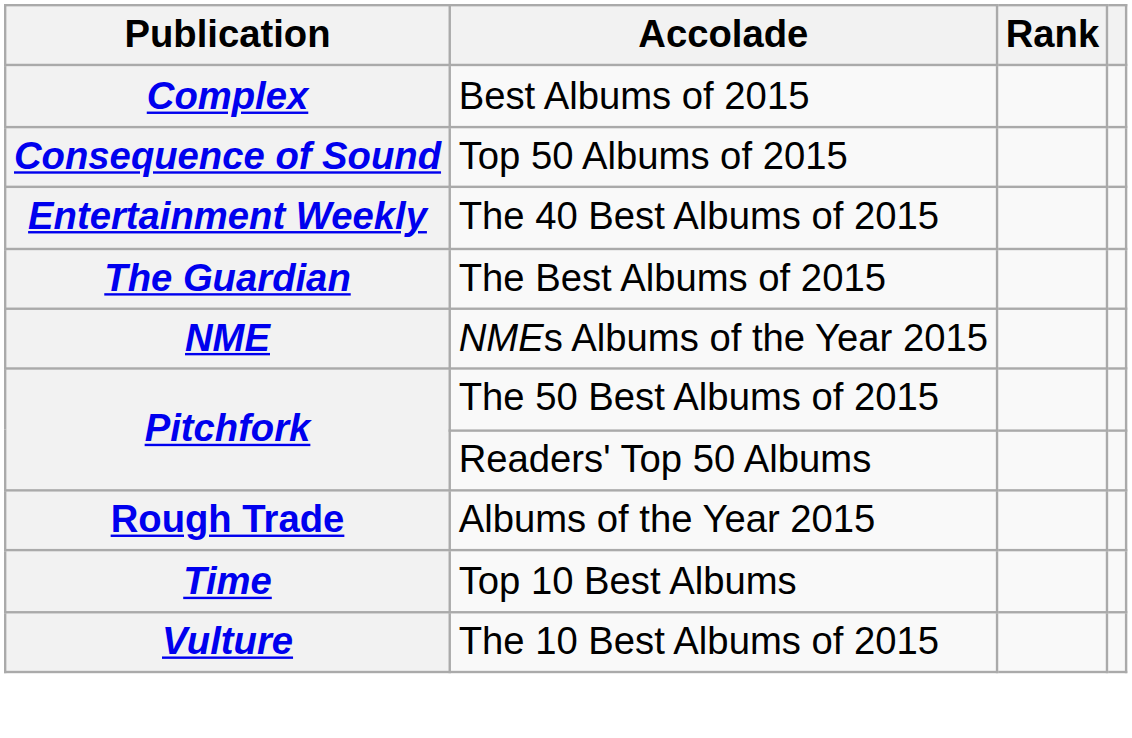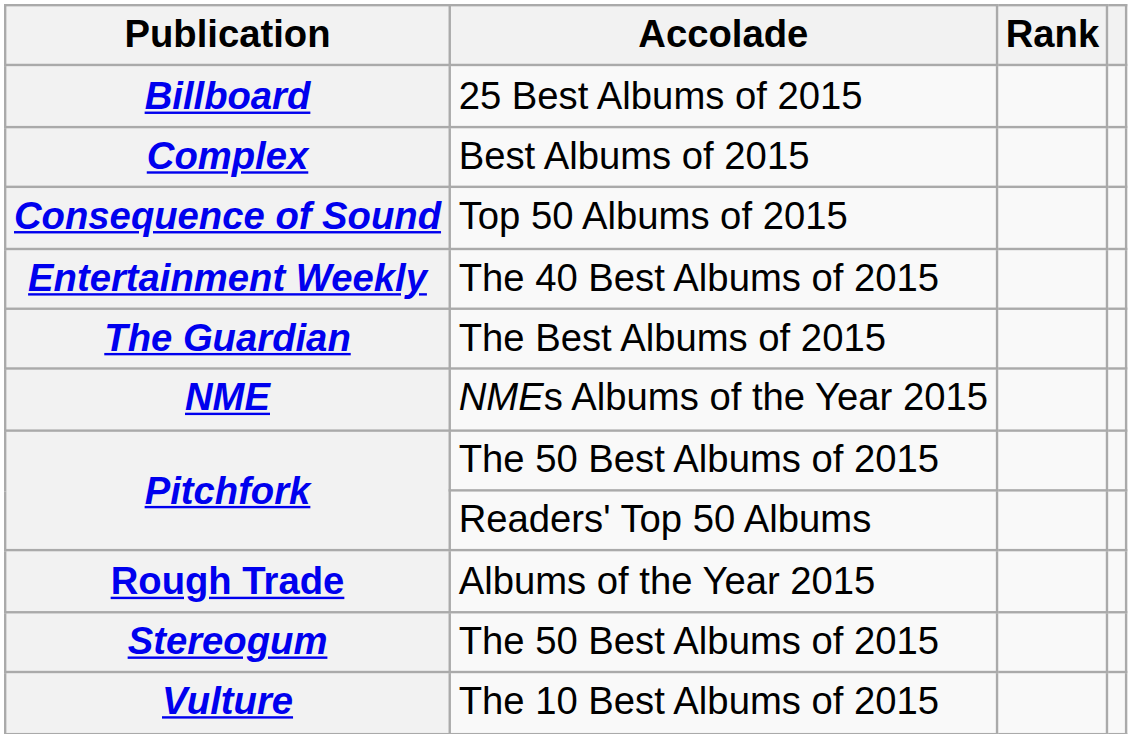+ row: Billboard | 25 Best Albums of 2015
+ row: Stereogum | The 50 Best Albums of 2015
- row: Time | Top 10 Best Albums
